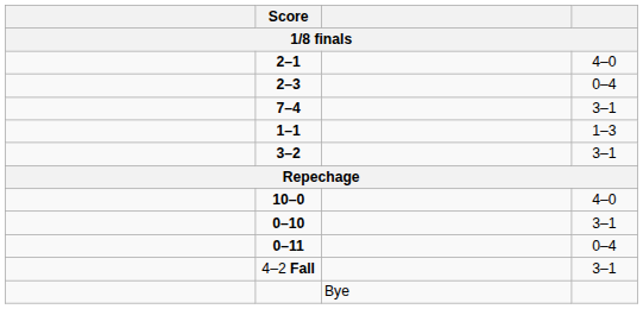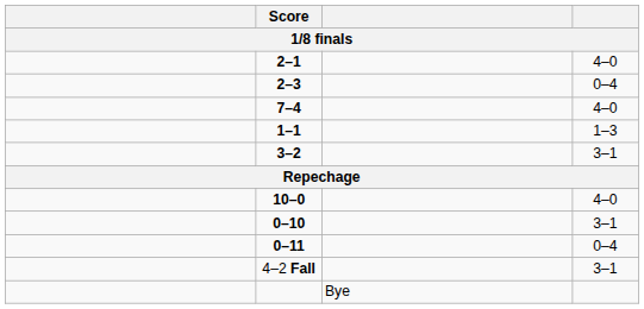7–4 | column 4: 3–1 -> 4–0
